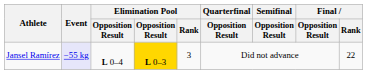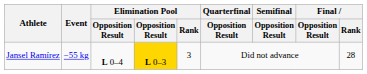Jansel Ramírez | Event: lavender background -> no background
Jansel Ramírez | Final / Rank: 22 -> 28
